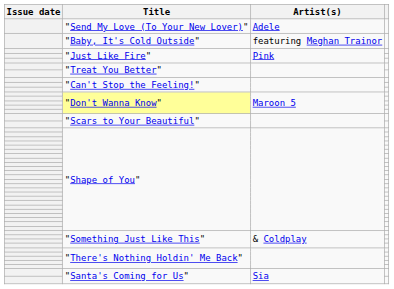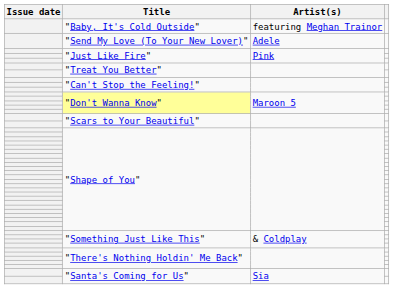rows swapped: "Baby, It's Cold Outside" <-> "Send My Love (To Your New Lover)"
